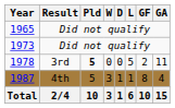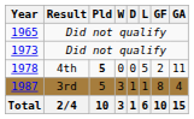1978 | Result: 3rd -> 4th
1987 | Result: 4th -> 3rd
